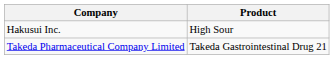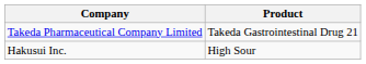rows swapped: Takeda Pharmaceutical Company Limited <-> Hakusui Inc.
